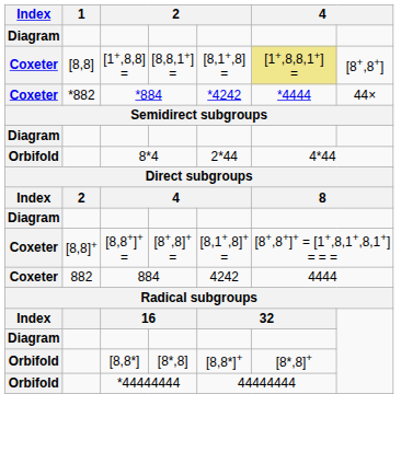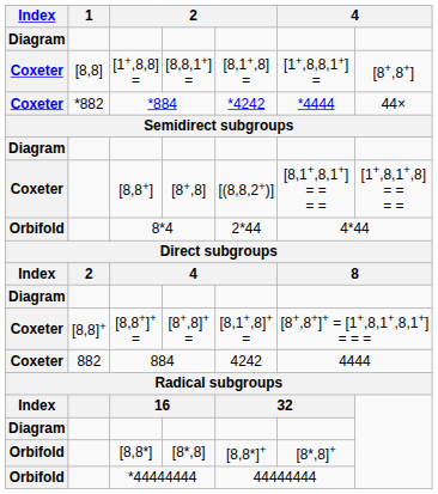[1+,8,8] = | column 6: khaki background -> no background
+ row: Coxeter | [8,8+] | [8+,8] | [(8,8,2+)] | [8,1+,8,1+] = = = = | [1+,8,1+,8] = = = =
